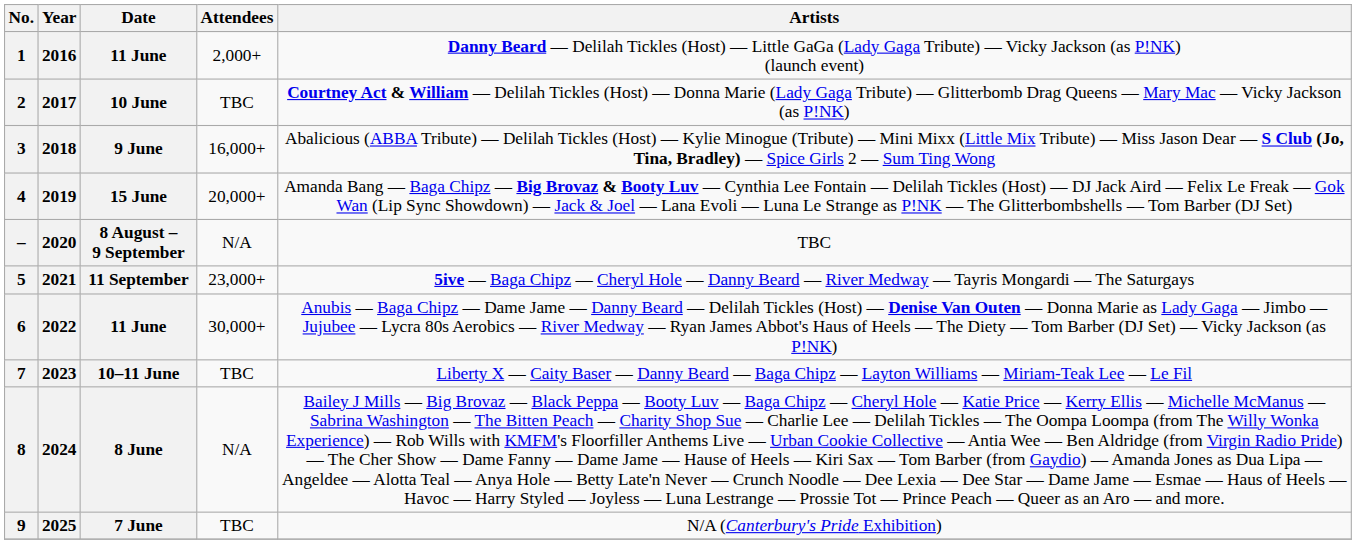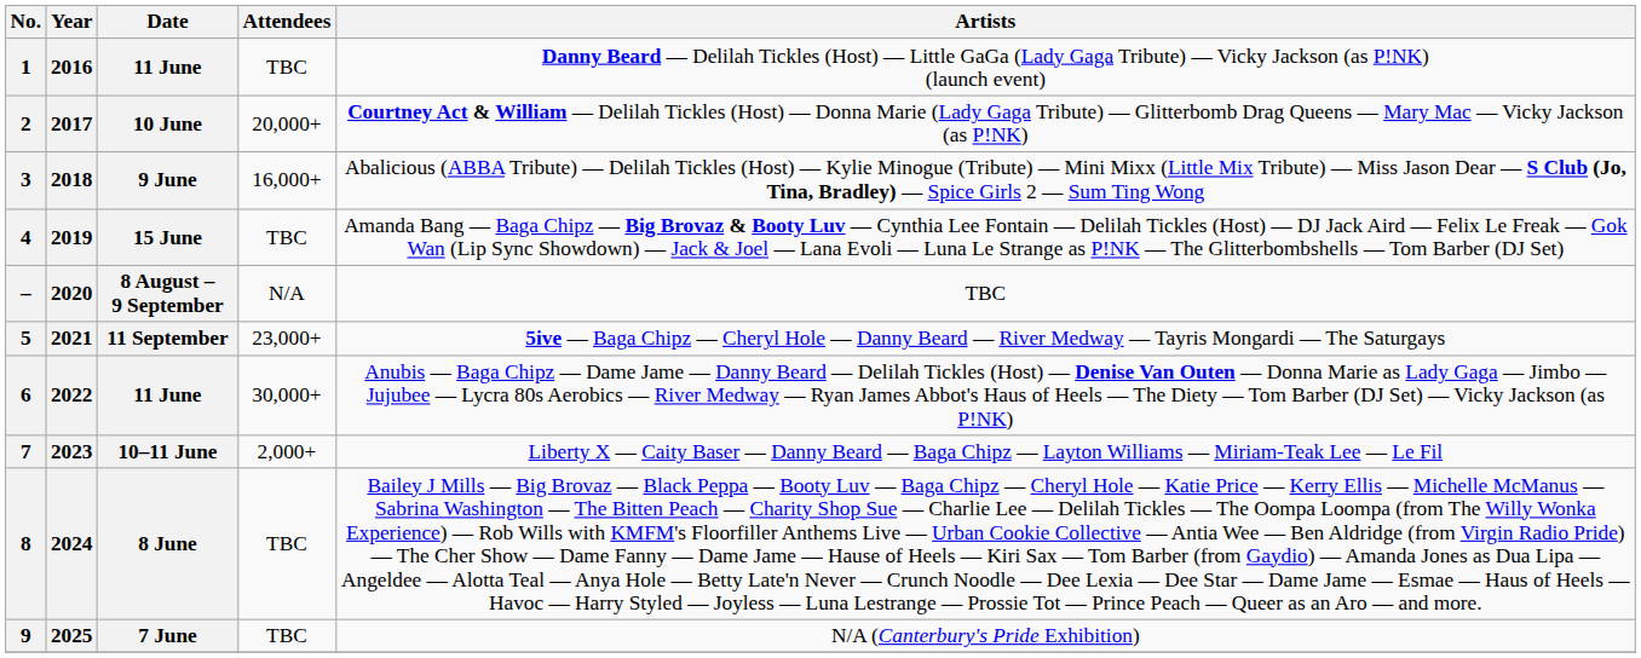1 / 11 June | Attendees: 2,000+ -> TBC
10 June | Attendees: TBC -> 20,000+
15 June | Attendees: 20,000+ -> TBC
10–11 June | Attendees: TBC -> 2,000+
8 June | Attendees: N/A -> TBC
